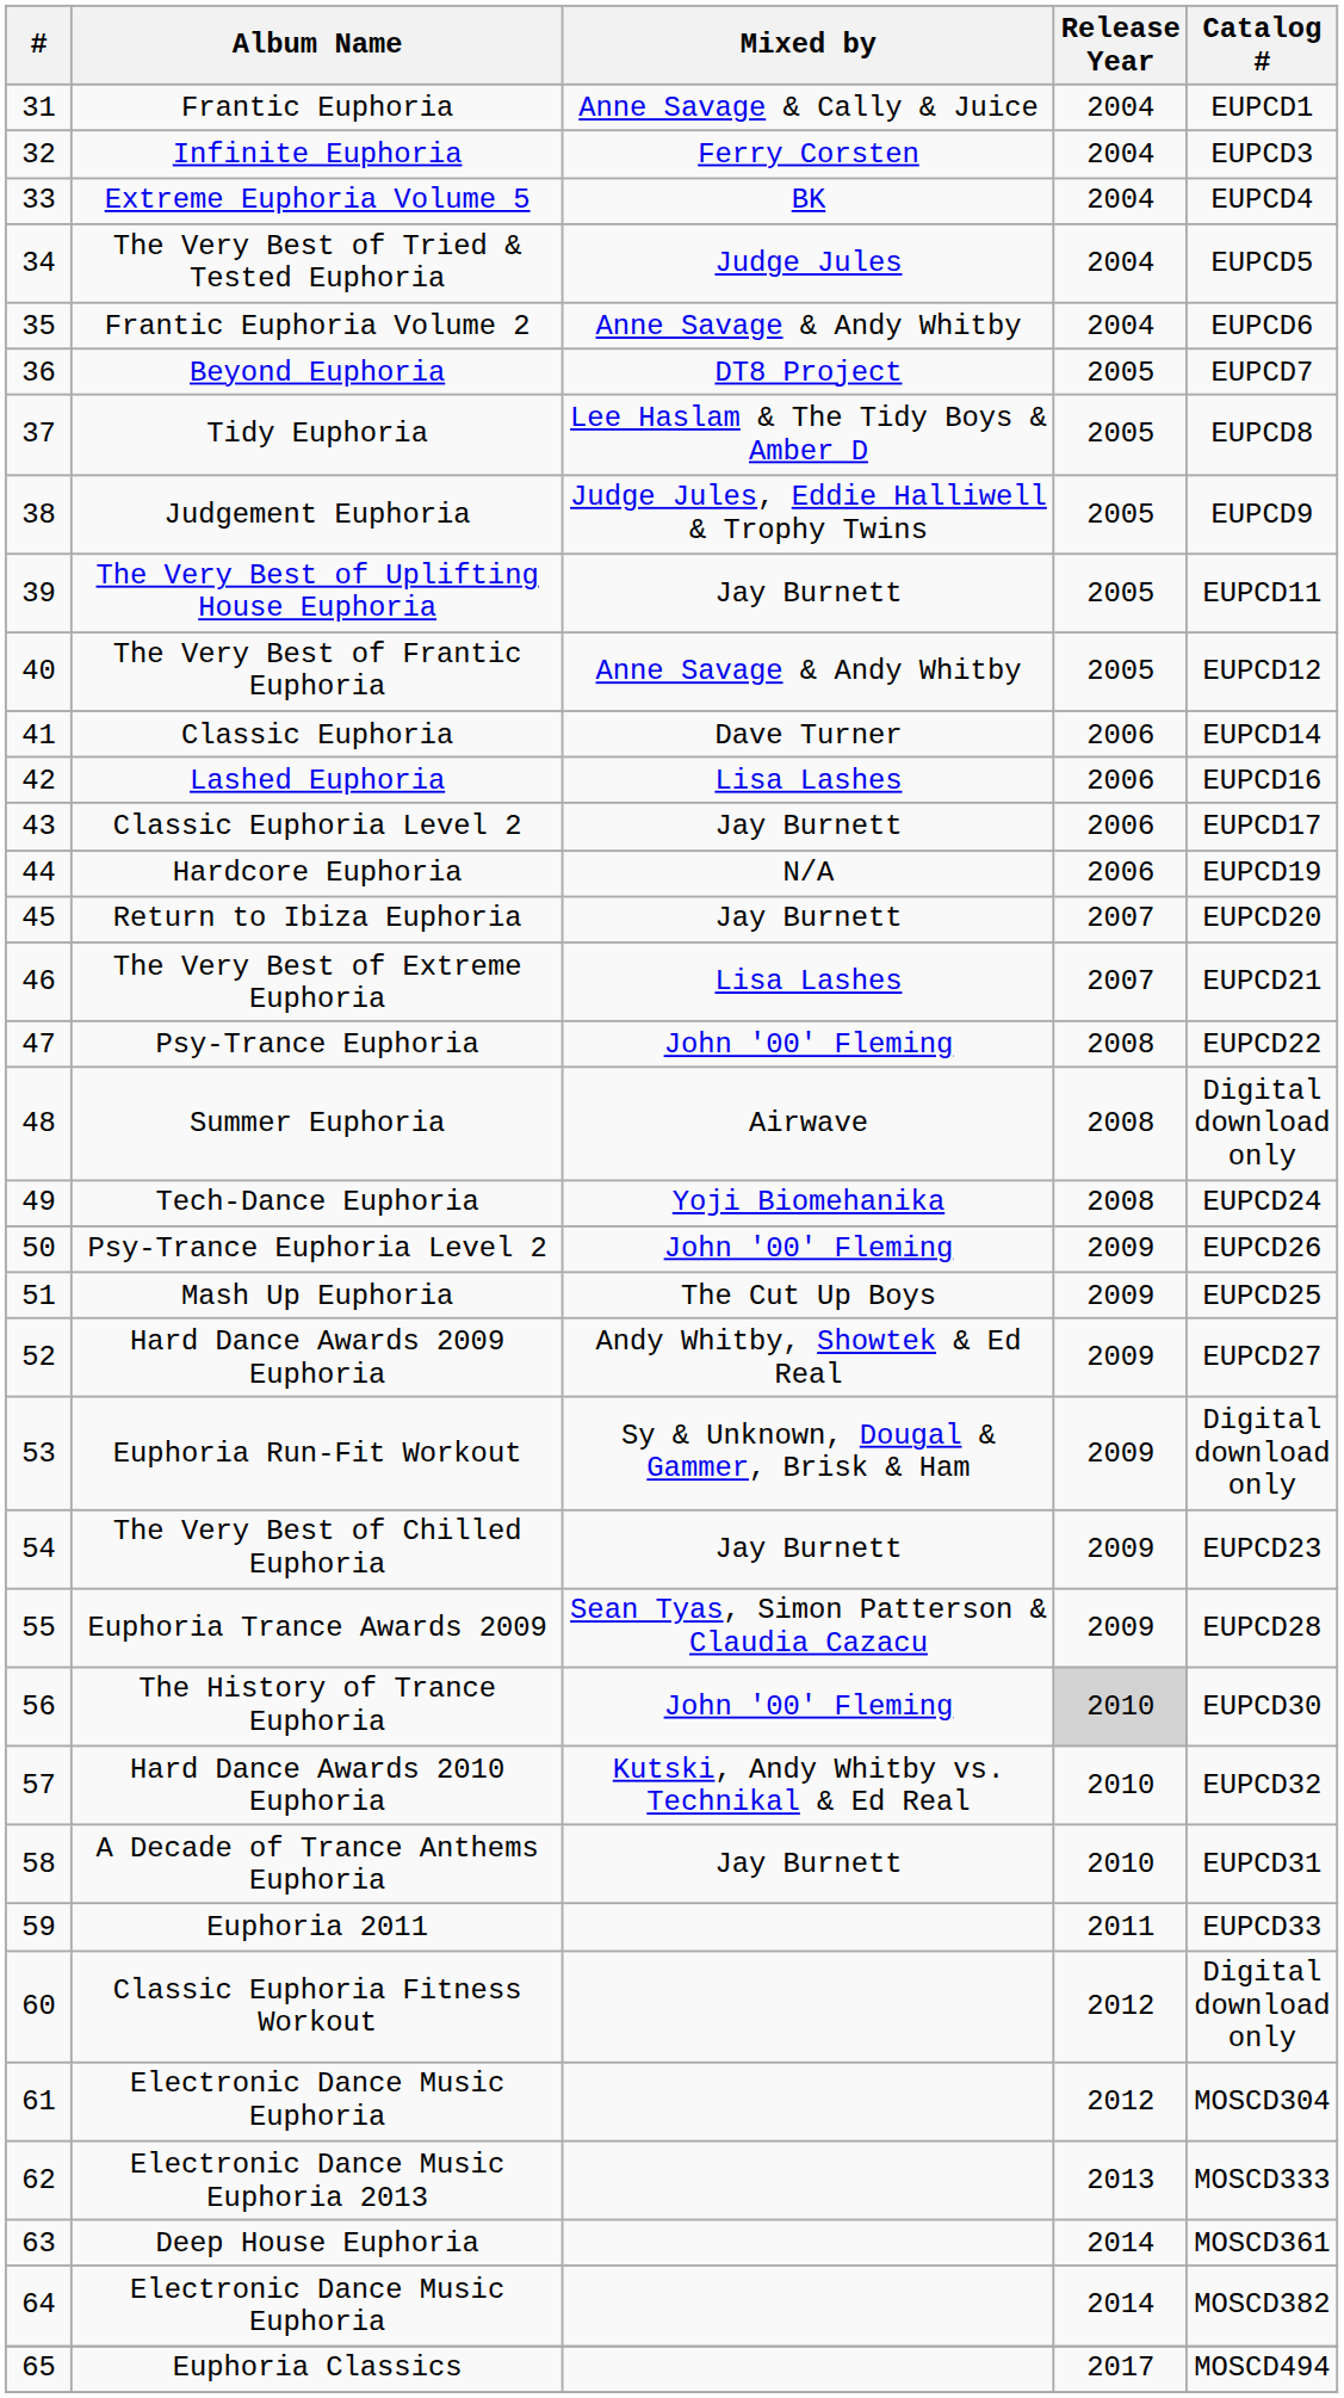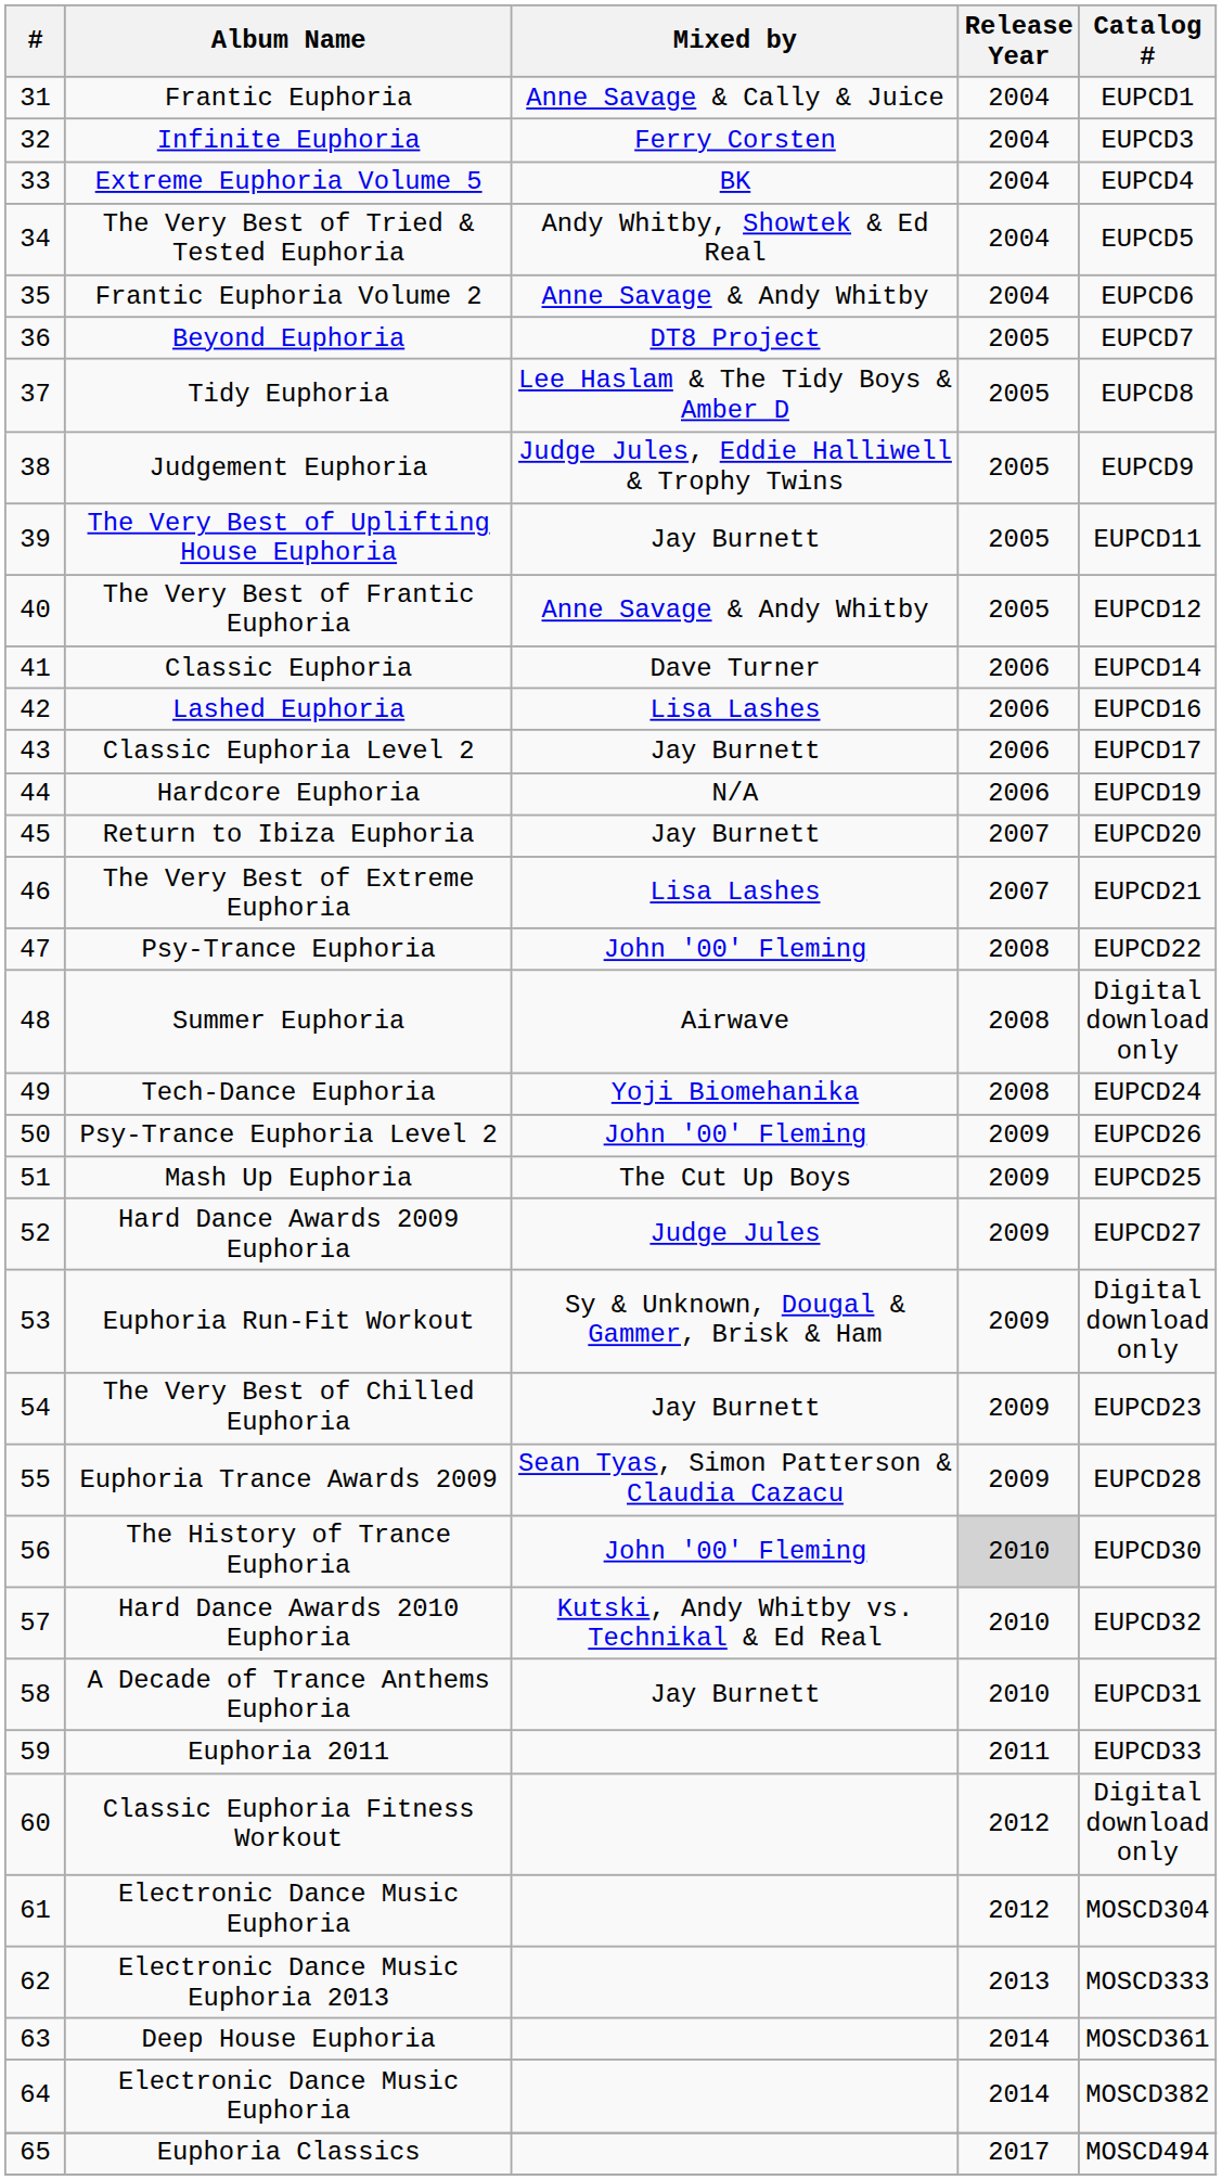The Very Best of Tried & Tested Euphoria | Mixed by: Judge Jules -> Andy Whitby, Showtek & Ed Real
Hard Dance Awards 2009 Euphoria | Mixed by: Andy Whitby, Showtek & Ed Real -> Judge Jules
